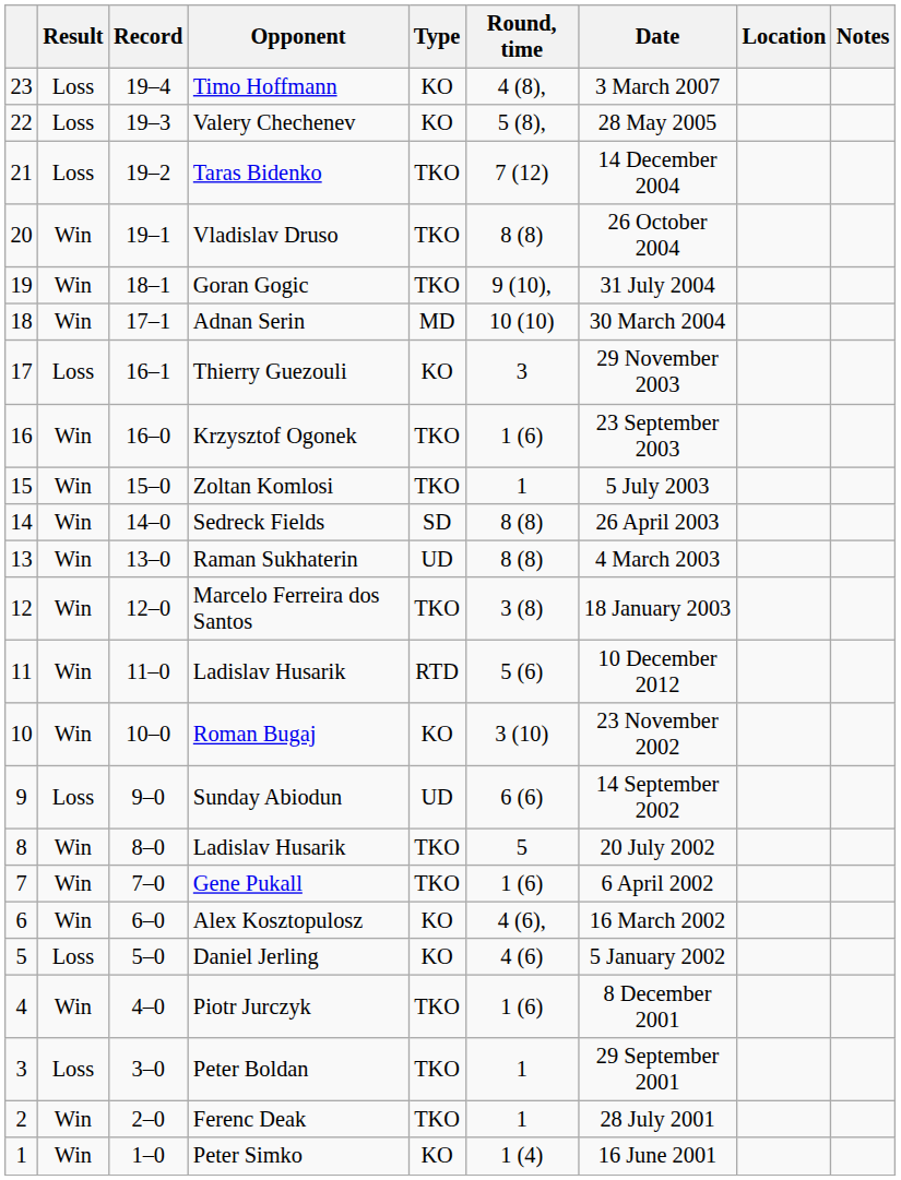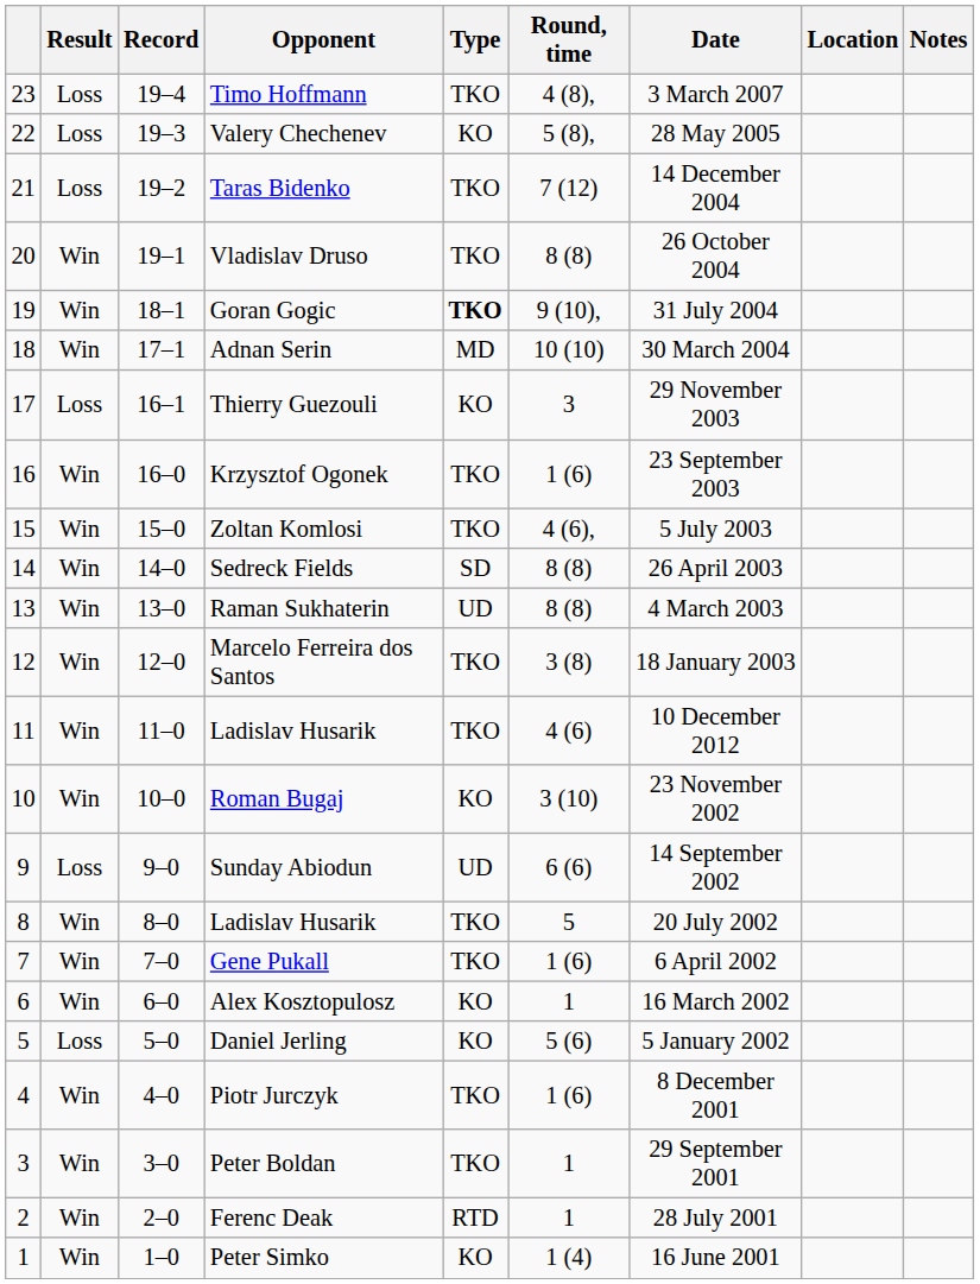Timo Hoffmann | Type: KO -> TKO
Goran Gogic | Type: normal -> bold
Zoltan Komlosi | Round, time: 1 -> 4 (6),
11 / Ladislav Husarik | Type: RTD -> TKO
11 / Ladislav Husarik | Round, time: 5 (6) -> 4 (6)
Alex Kosztopulosz | Round, time: 4 (6), -> 1
Daniel Jerling | Round, time: 4 (6) -> 5 (6)
Peter Boldan | Result: Loss -> Win
Ferenc Deak | Type: TKO -> RTD
